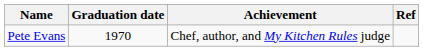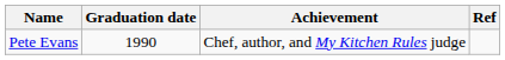Pete Evans | Graduation date: 1970 -> 1990
